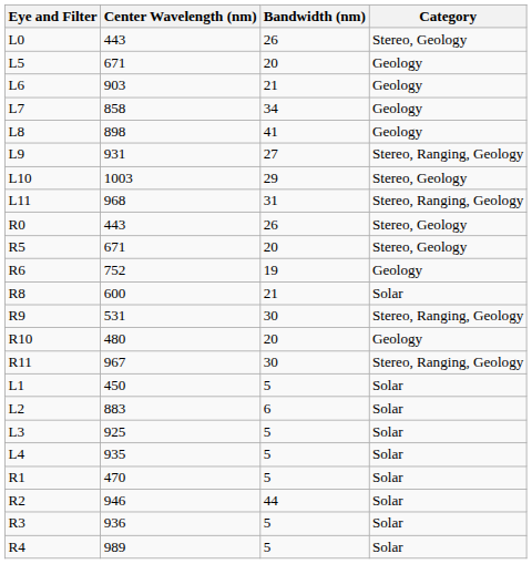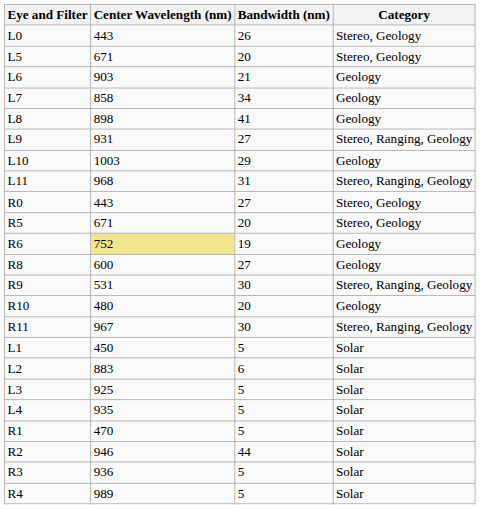L5 | Category: Geology -> Stereo, Geology
L10 | Category: Stereo, Geology -> Geology
R0 | Bandwidth (nm): 26 -> 27
R6 | Center Wavelength (nm): no background -> khaki background
R8 | Bandwidth (nm): 21 -> 27
R8 | Category: Solar -> Geology
